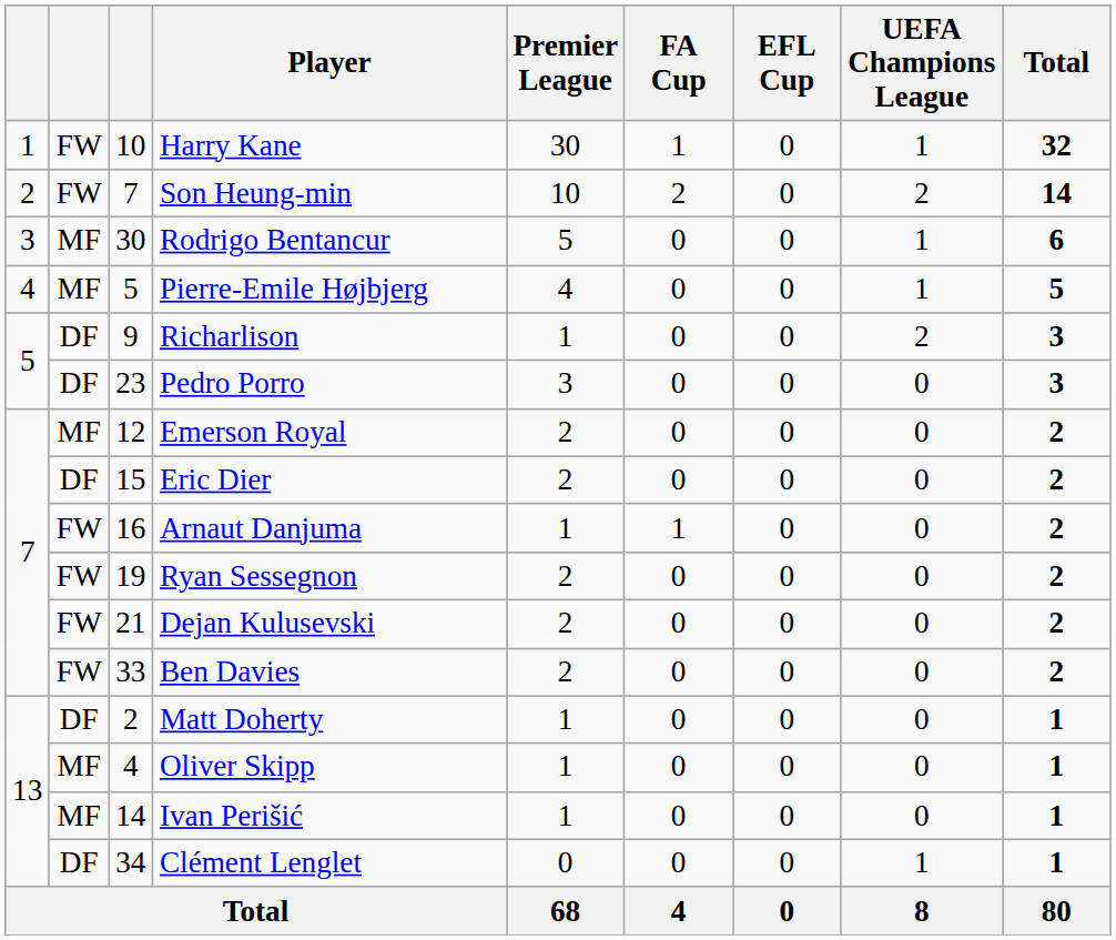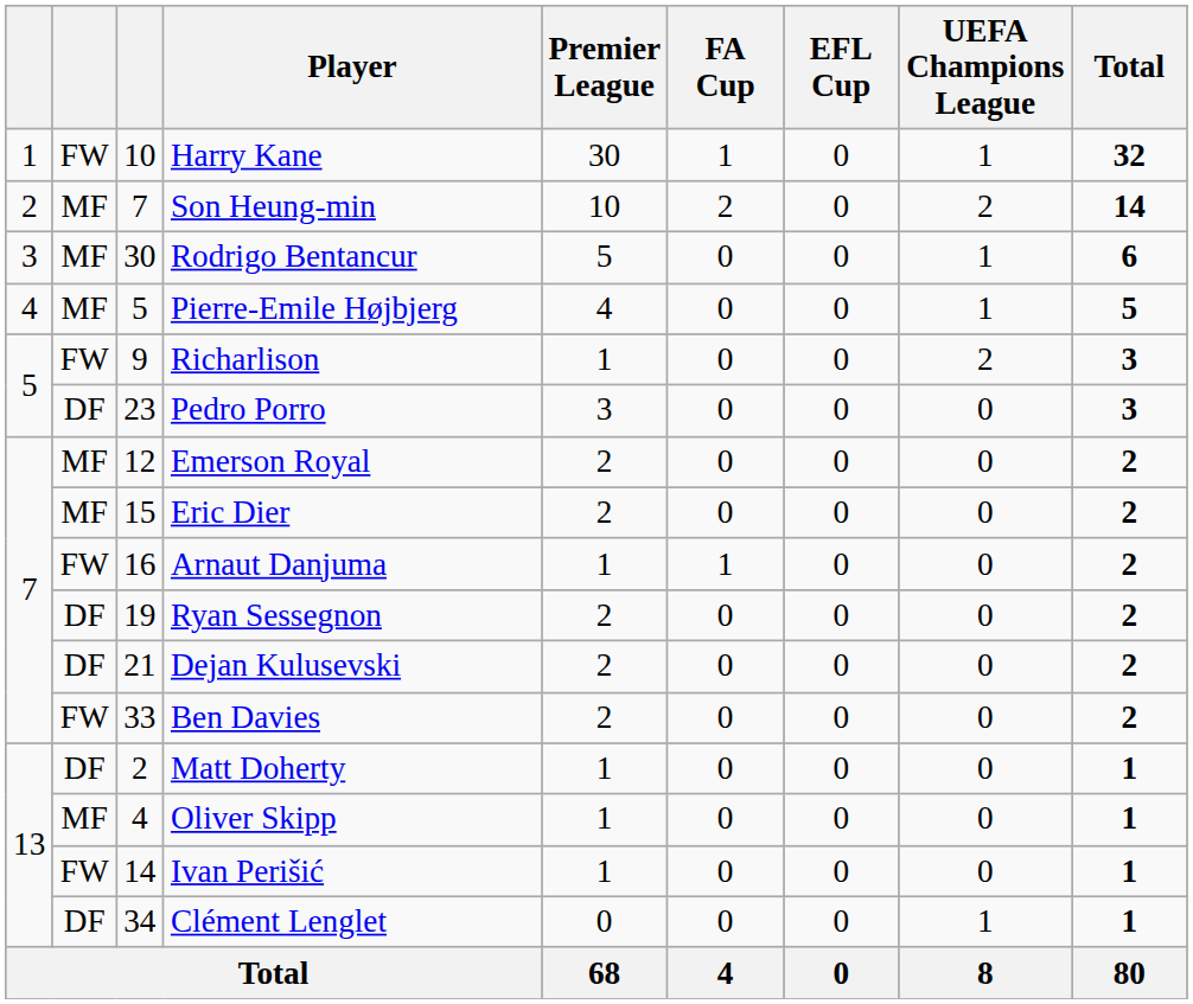Son Heung-min | column 2: FW -> MF
Richarlison | column 2: DF -> FW
Eric Dier | column 2: DF -> MF
Ryan Sessegnon | column 2: FW -> DF
Dejan Kulusevski | column 2: FW -> DF
Ivan Perišić | column 2: MF -> FW
